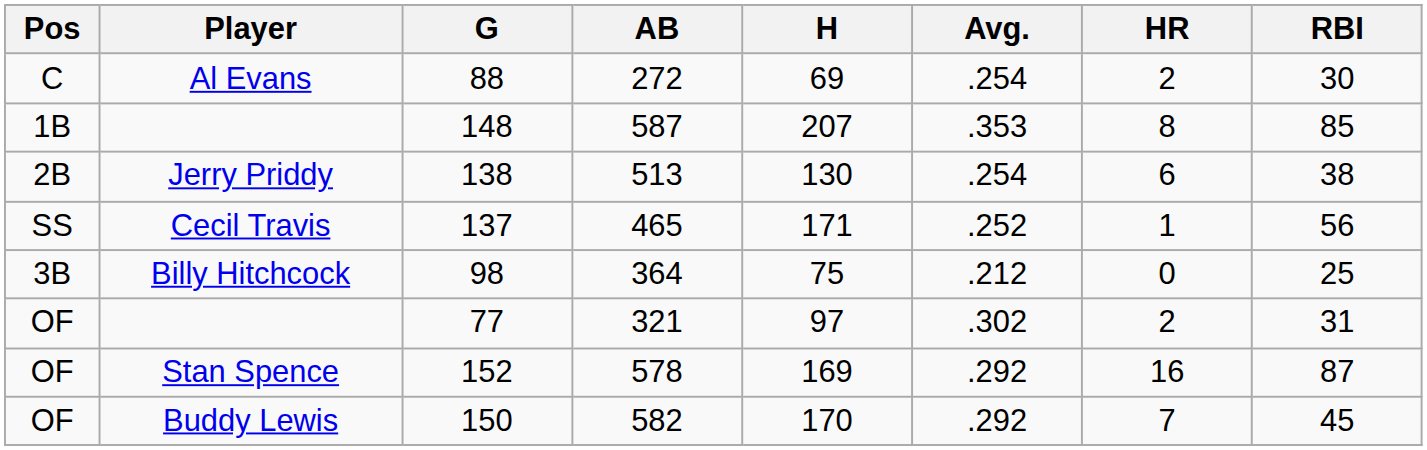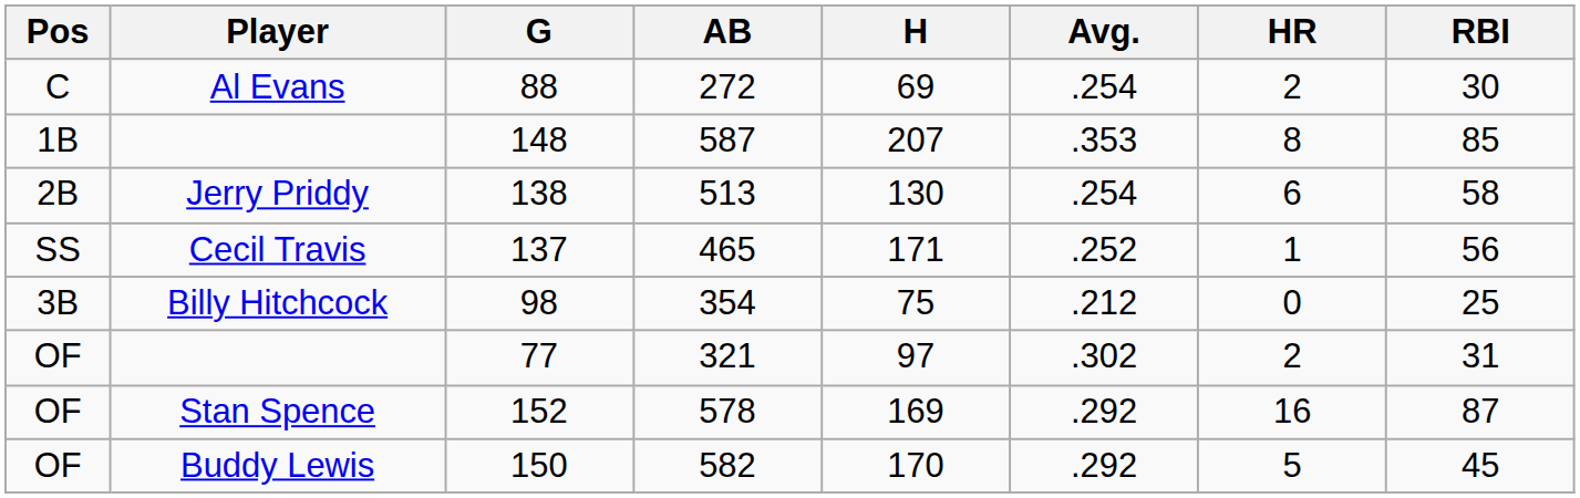138 | RBI: 38 -> 58
98 | AB: 364 -> 354
150 | HR: 7 -> 5
